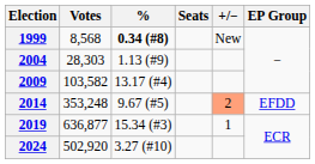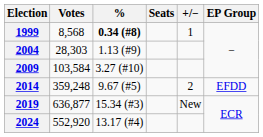1999 | +/−: New -> 1
2009 | Votes: 103,582 -> 103,584
2009 | %: 13.17 (#4) -> 3.27 (#10)
2014 | Votes: 353,248 -> 359,248
2014 | +/−: lightsalmon background -> no background
2019 | +/−: 1 -> New
2024 | Votes: 502,920 -> 552,920
2024 | %: 3.27 (#10) -> 13.17 (#4)
